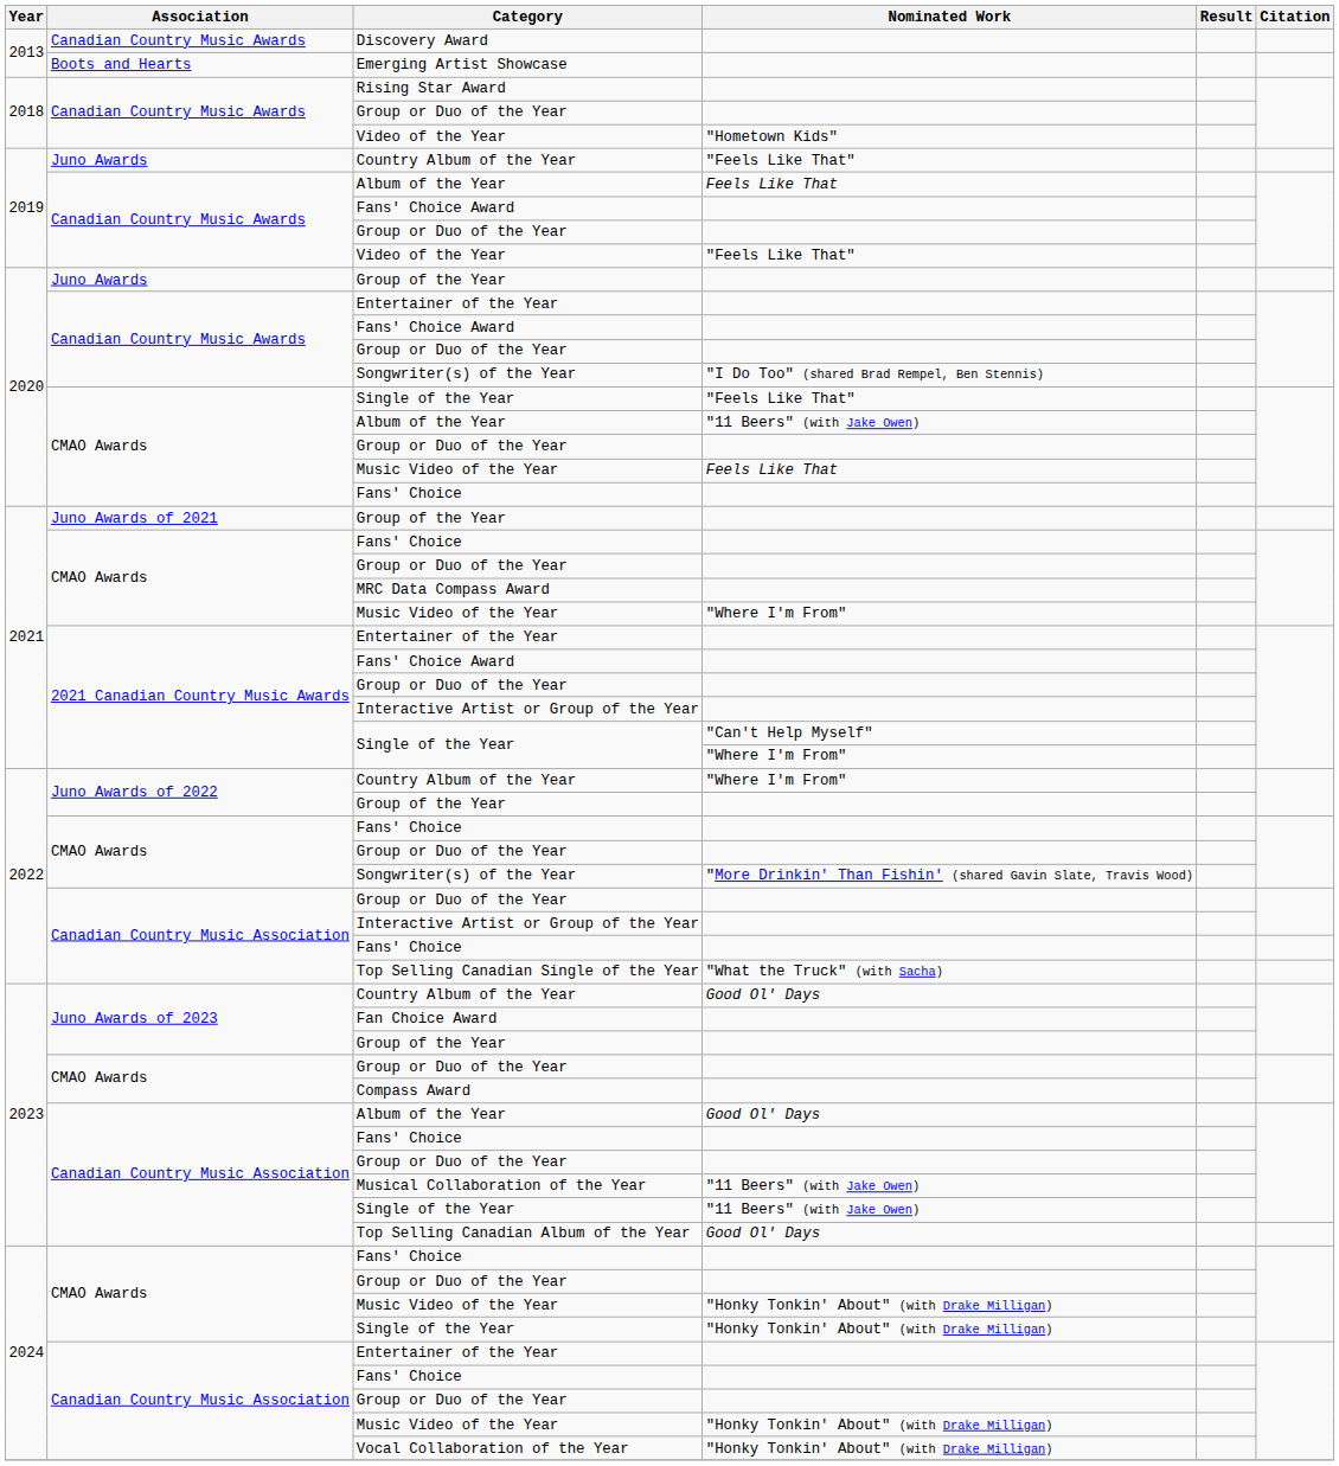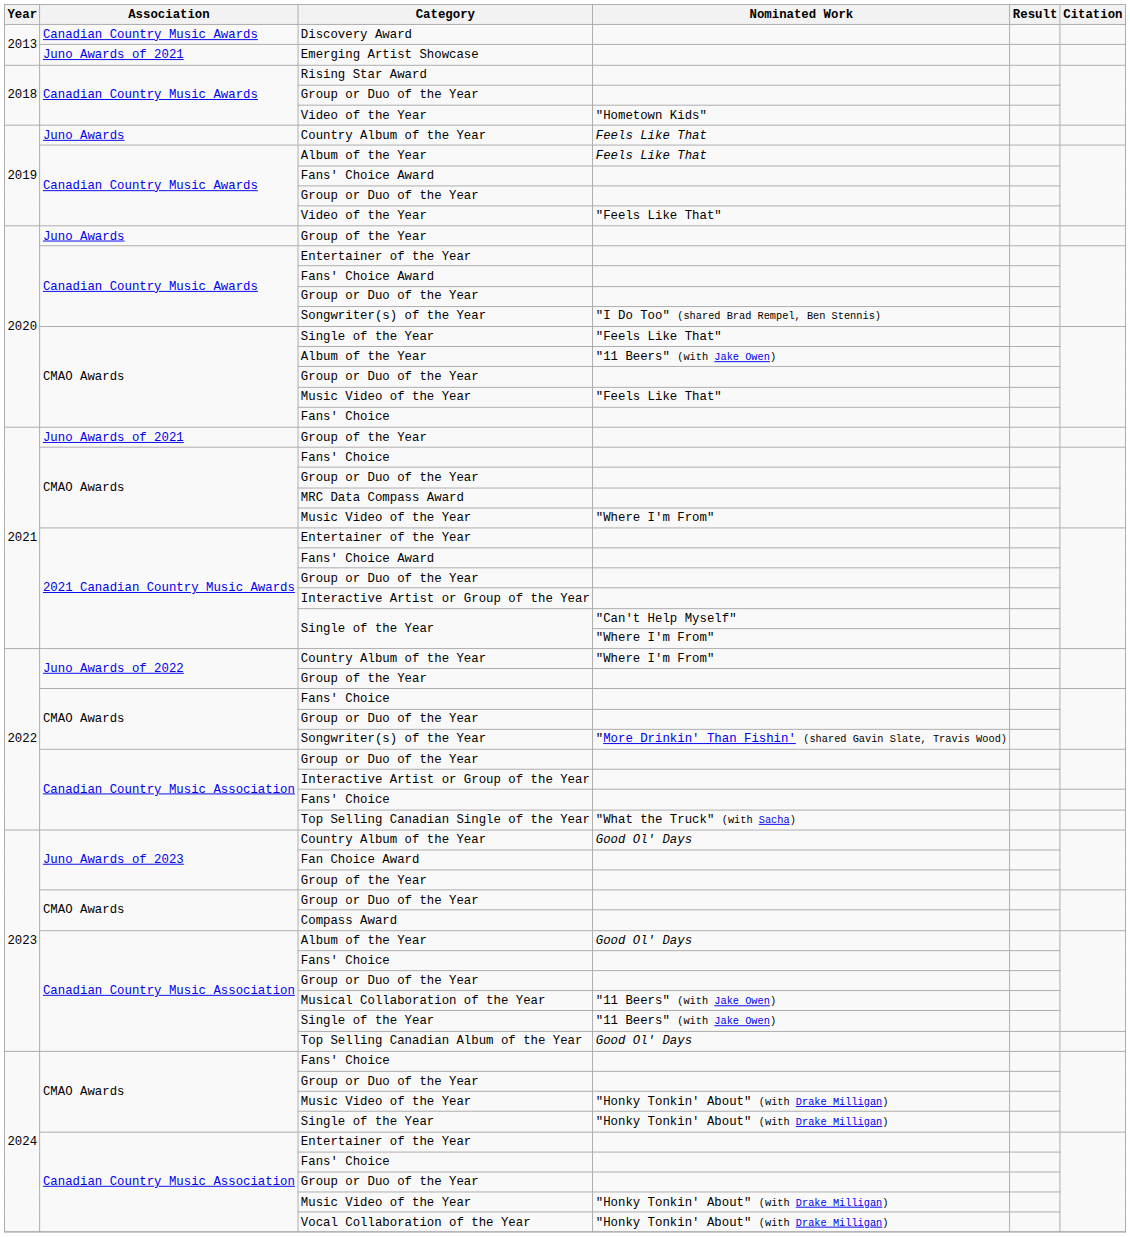Emerging Artist Showcase | Association: Boots and Hearts -> Juno Awards of 2021
2019 / Country Album of the Year | Nominated Work: "Feels Like That" -> Feels Like That
2020 / Music Video of the Year | Nominated Work: Feels Like That -> "Feels Like That"
